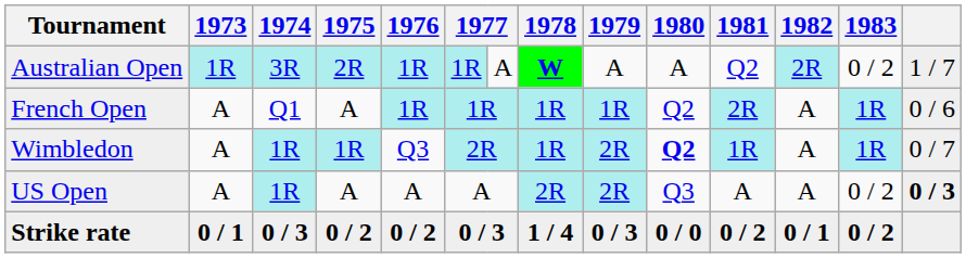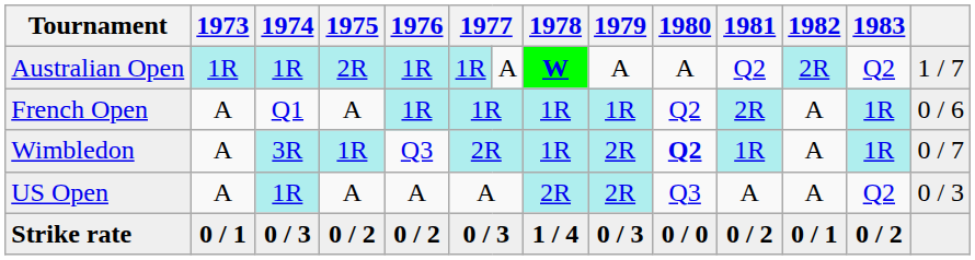Australian Open | 1974: 3R -> 1R
Australian Open | 1983: 0 / 2 -> Q2
Wimbledon | 1974: 1R -> 3R
US Open | 1983: 0 / 2 -> Q2
US Open | column 14: bold -> normal
